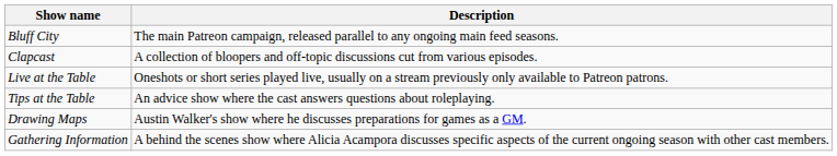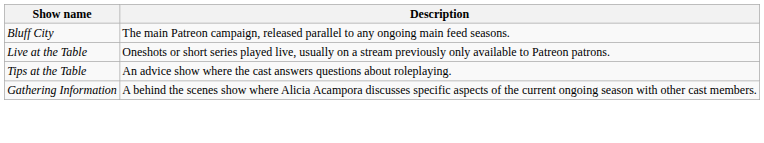- row: Clapcast | A collection of bloopers and off-topic discussions cut from various episodes.
- row: Drawing Maps | Austin Walker's show where he discusses preparations for games as a GM.
